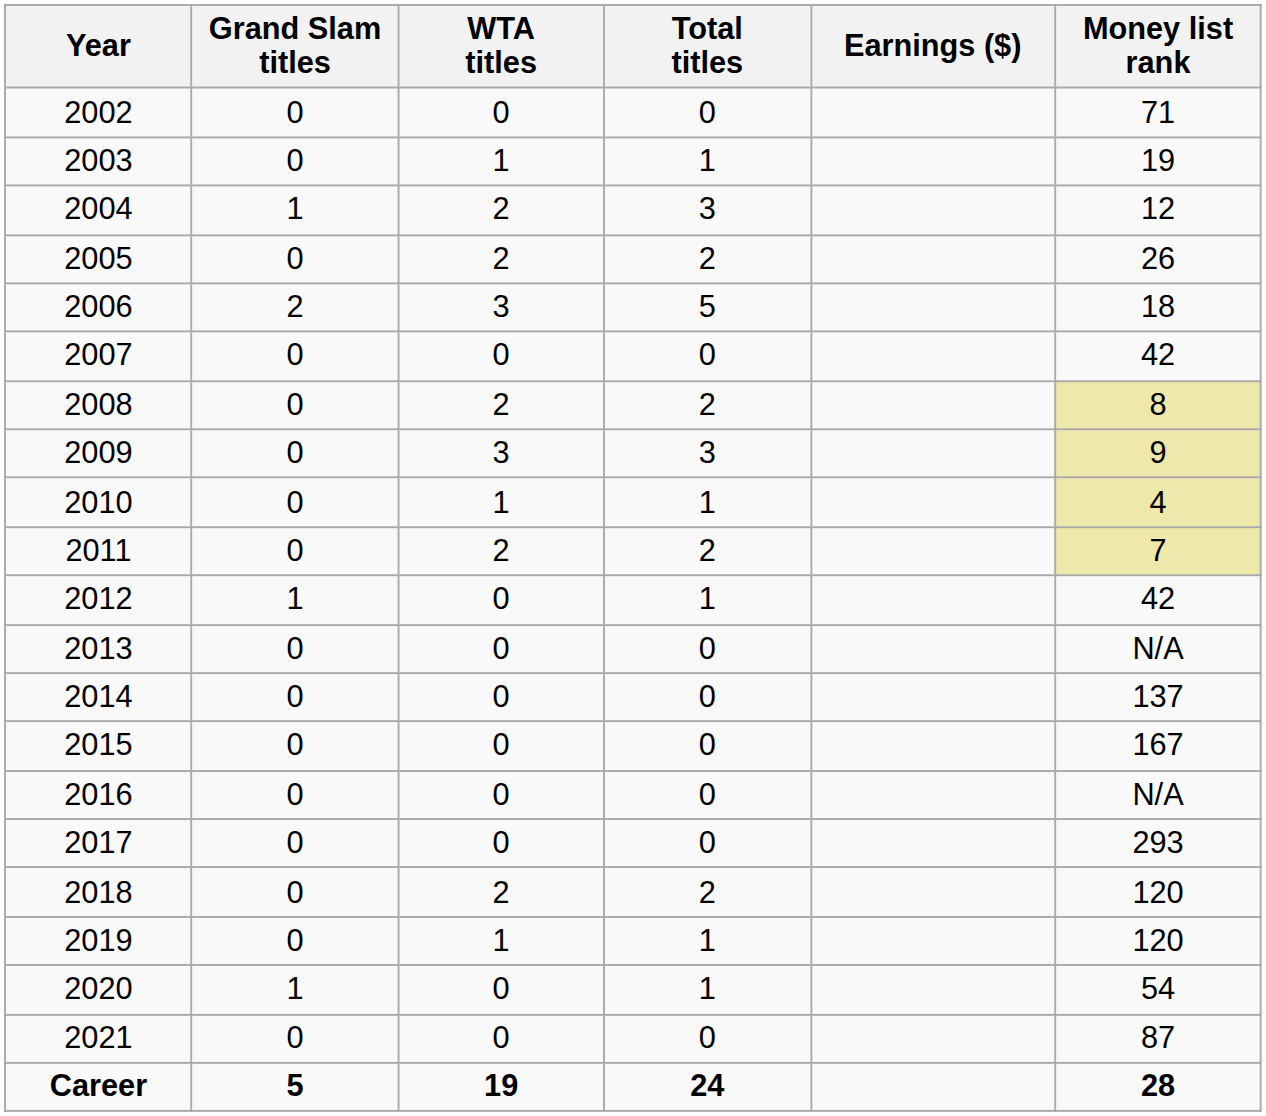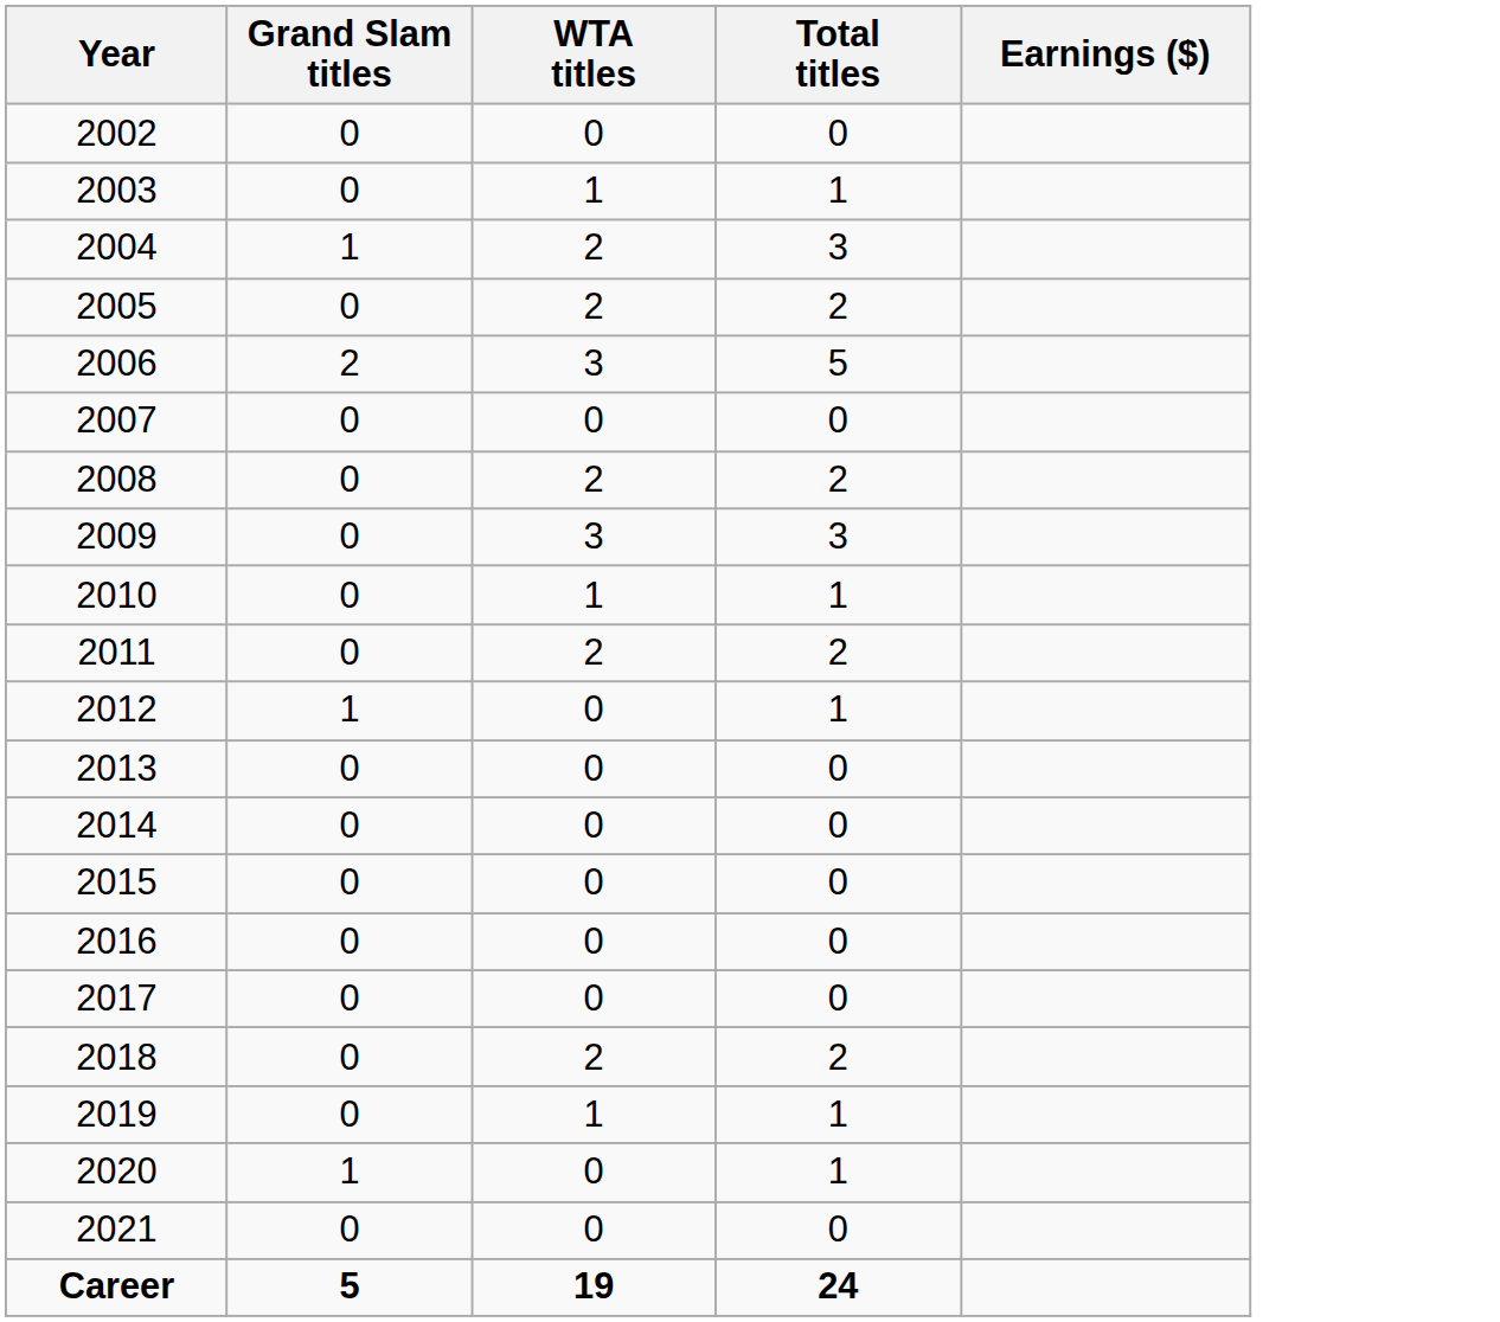- column: Money list rank | 71 | 19 | 12 | 26 | 18 | 42 | 8 | 9 | 4 | 7 | 42 | N/A | 137 | 167 | N/A | 293 | 120 | 120 | 54 | 87 | 28
